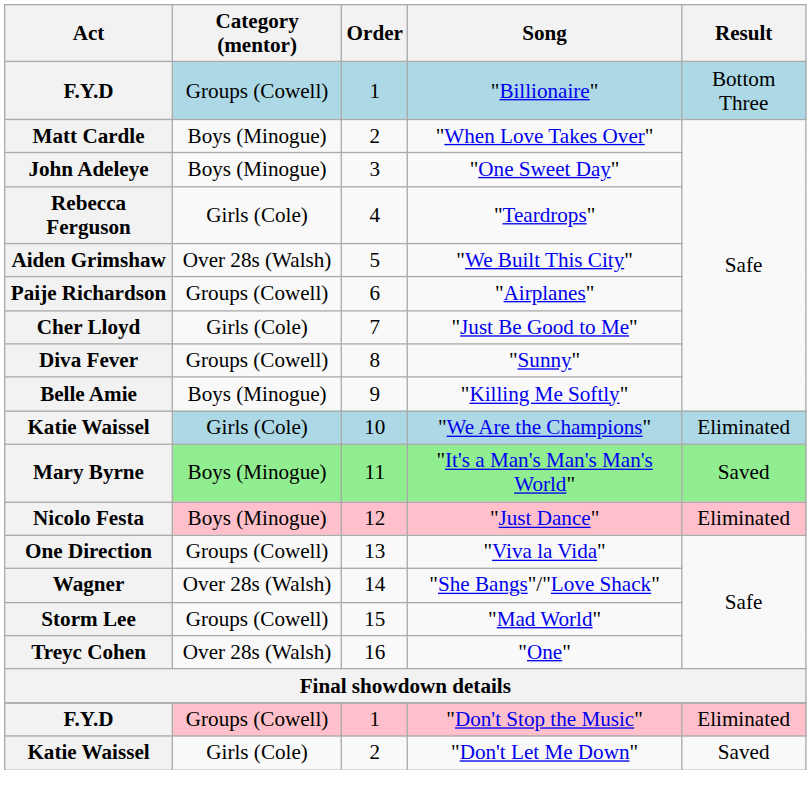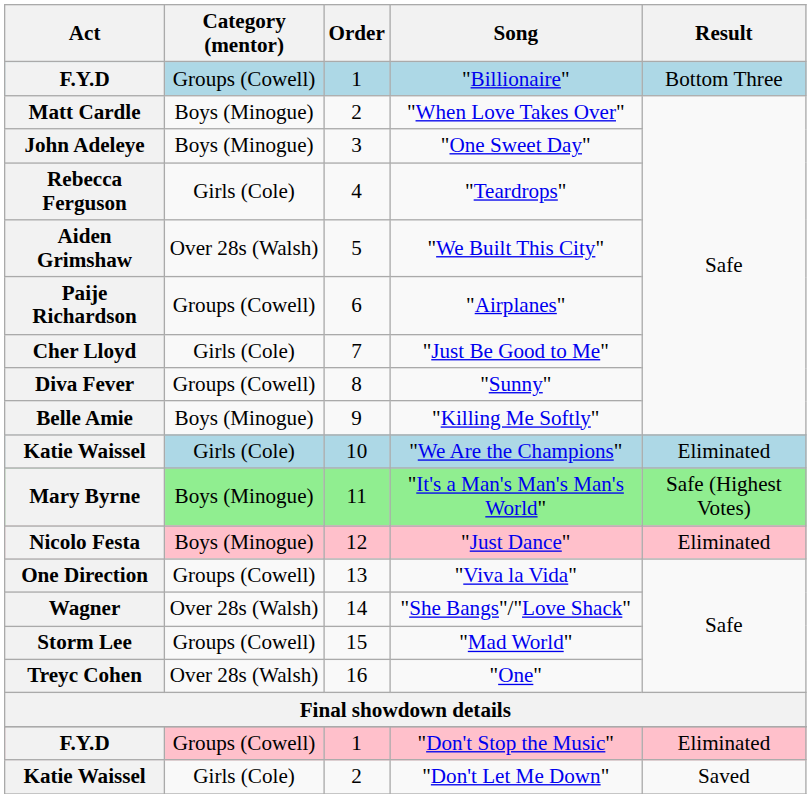"It's a Man's Man's Man's World" | Result: Saved -> Safe (Highest Votes)
